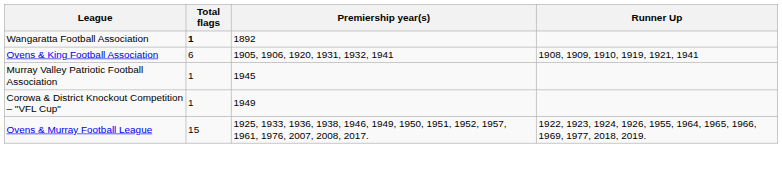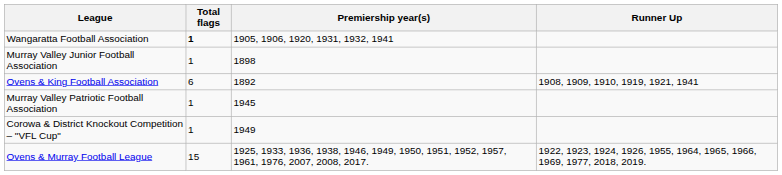Wangaratta Football Association | Premiership year(s): 1892 -> 1905, 1906, 1920, 1931, 1932, 1941
+ row: Murray Valley Junior Football Association | 1 | 1898
Ovens & King Football Association | Premiership year(s): 1905, 1906, 1920, 1931, 1932, 1941 -> 1892
